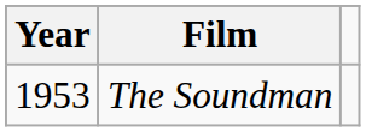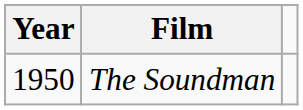The Soundman | Year: 1953 -> 1950
